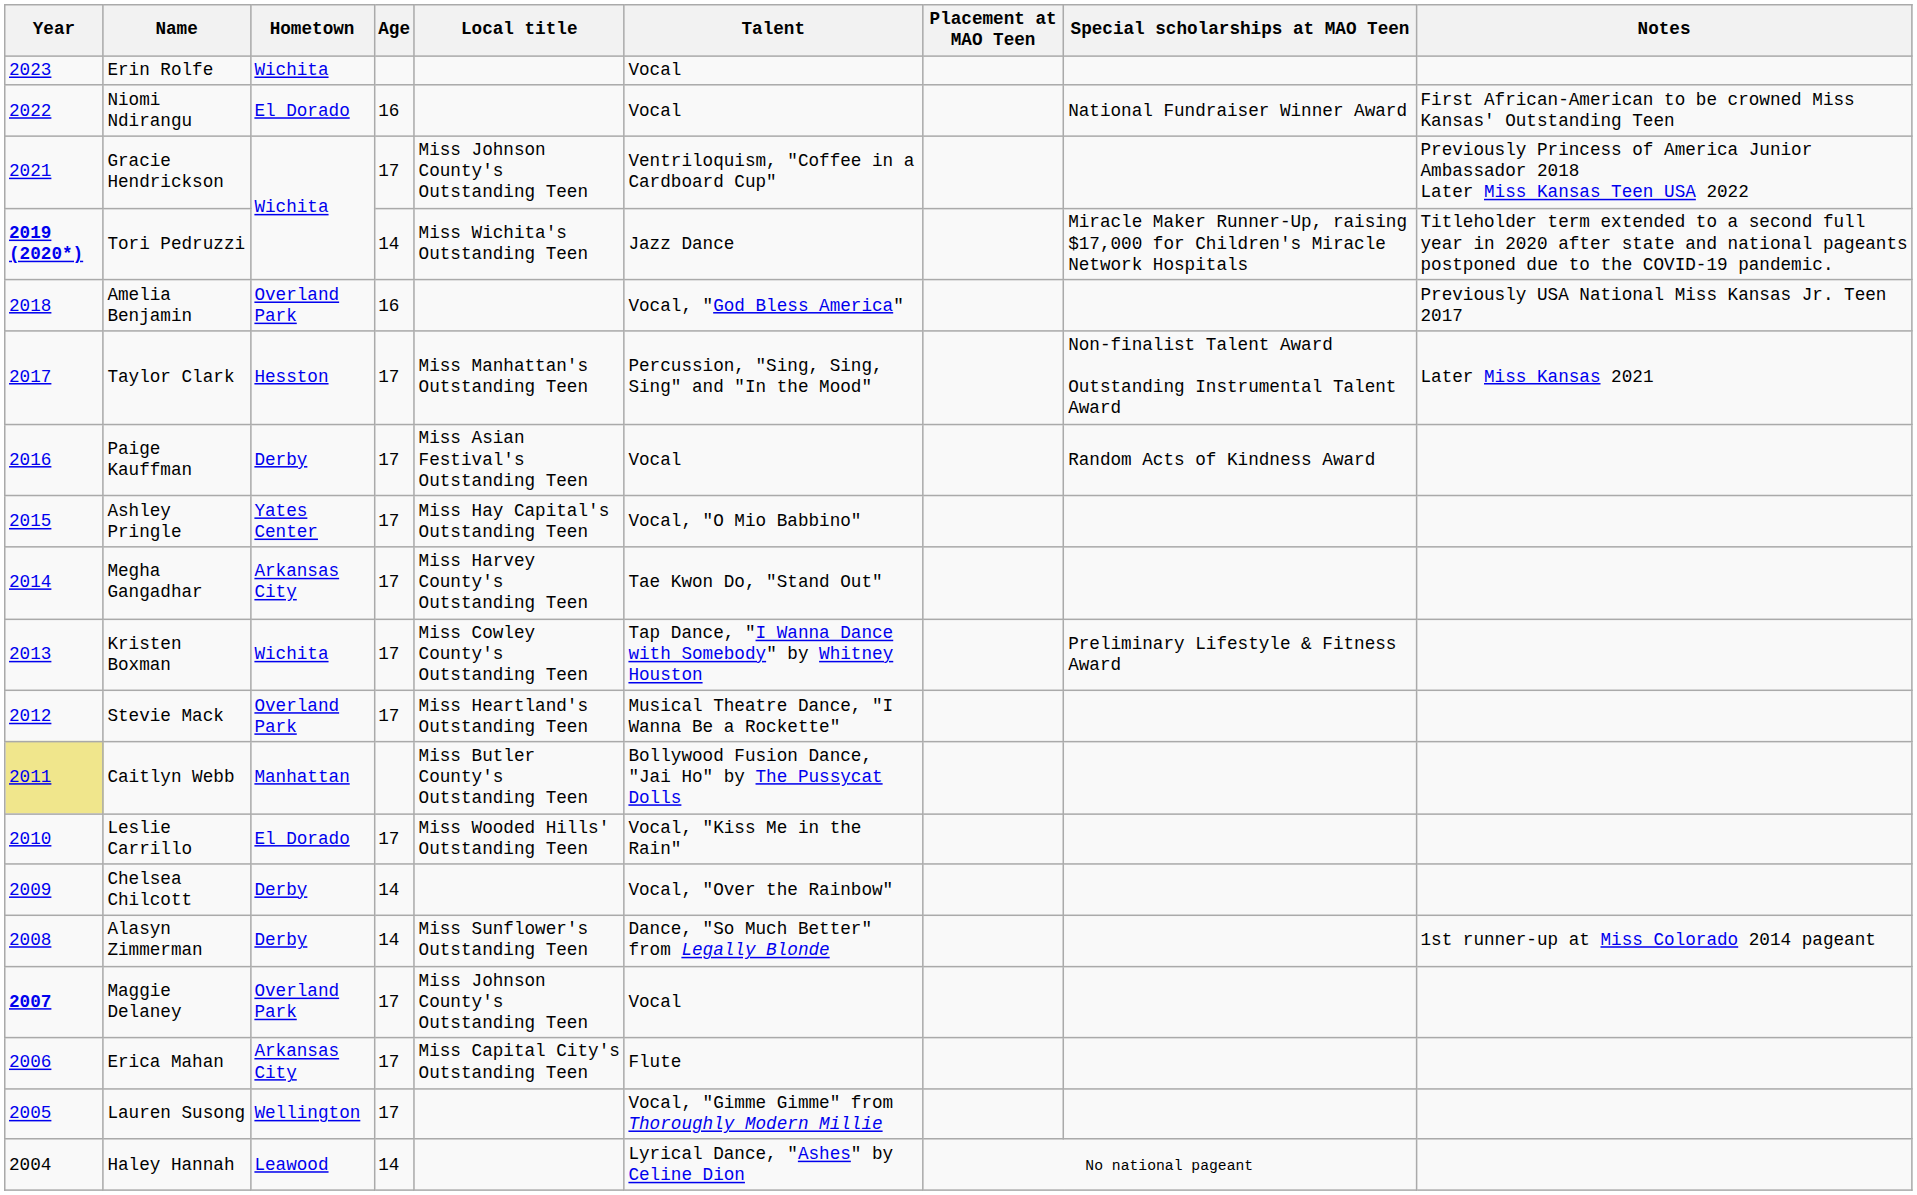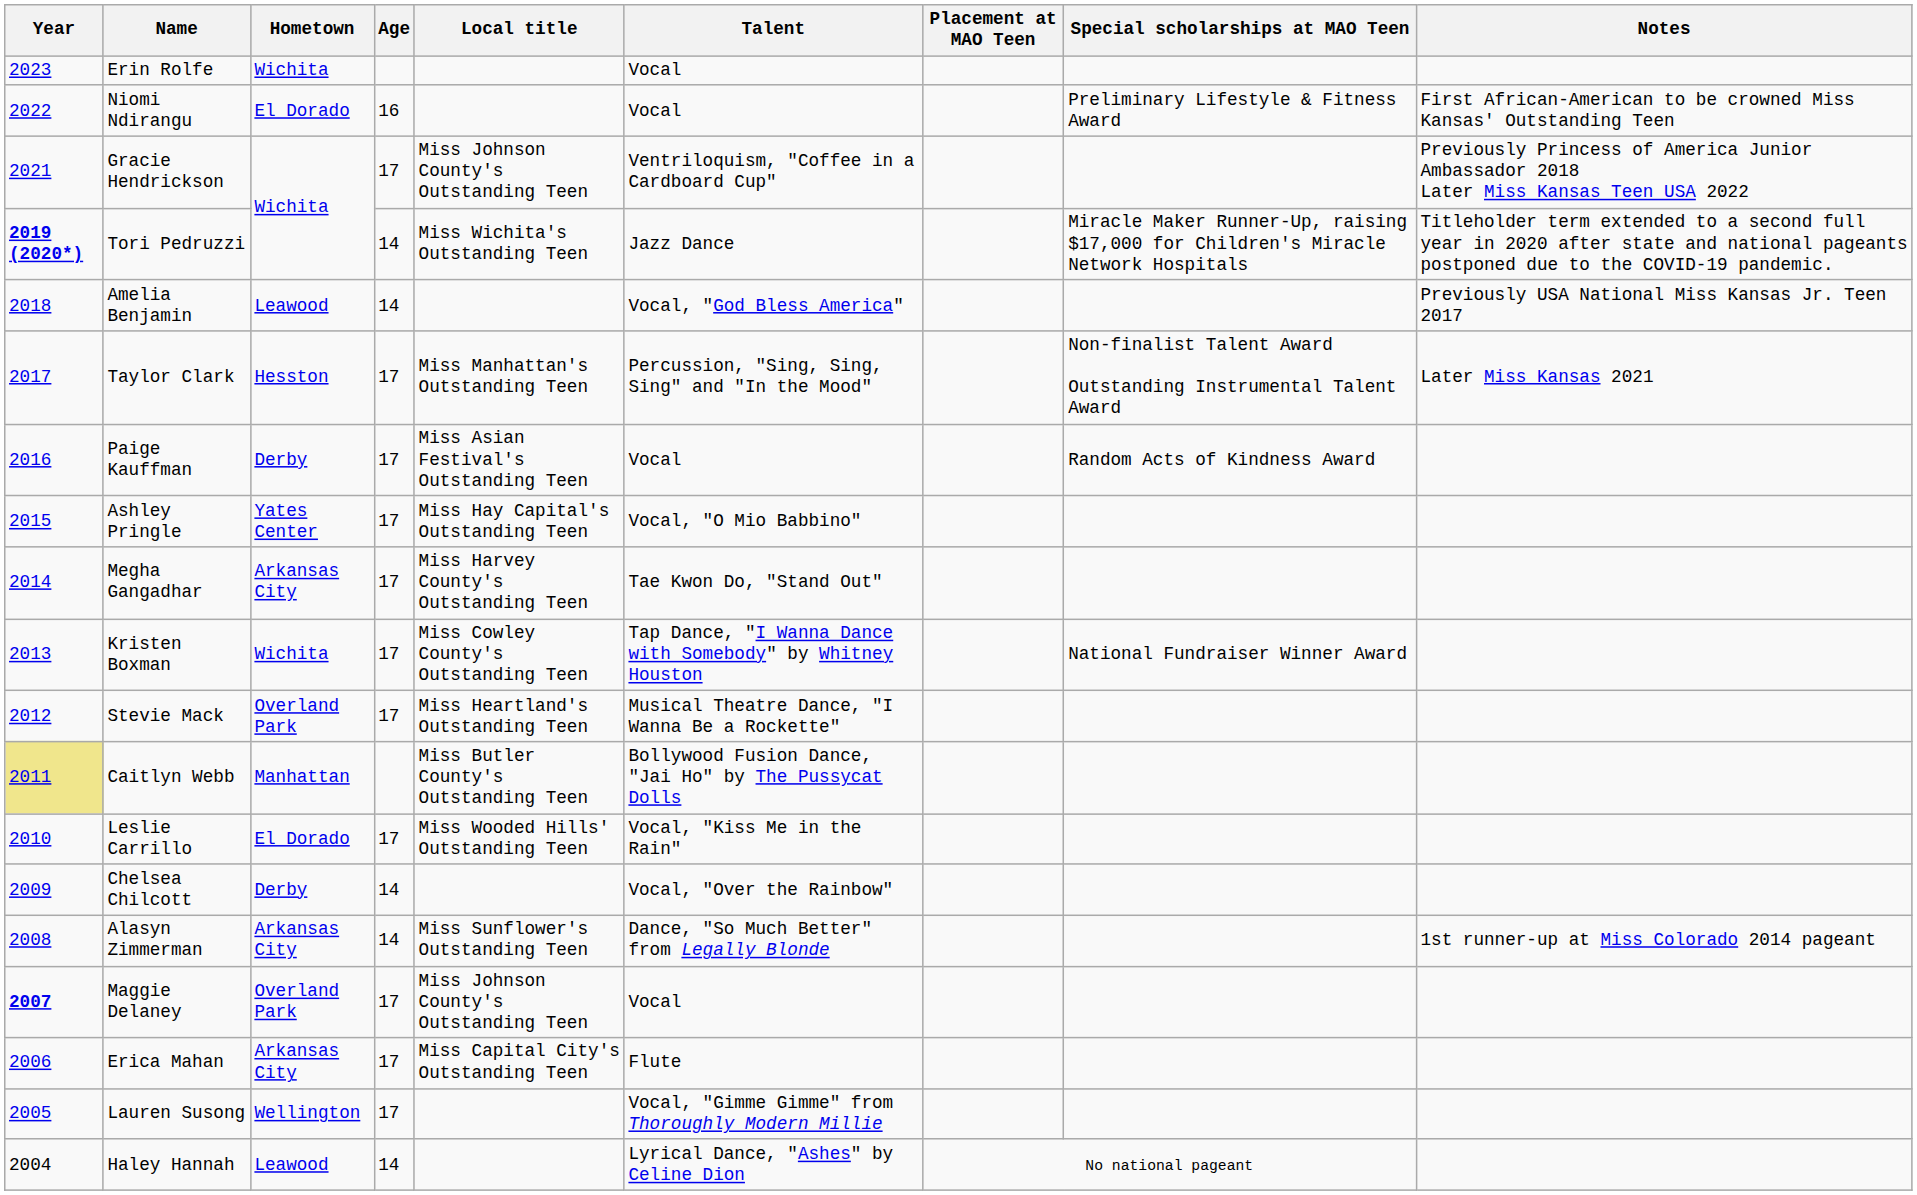Niomi Ndirangu | Special scholarships at MAO Teen: National Fundraiser Winner Award -> Preliminary Lifestyle & Fitness Award
Amelia Benjamin | Hometown: Overland Park -> Leawood
Amelia Benjamin | Age: 16 -> 14
Kristen Boxman | Special scholarships at MAO Teen: Preliminary Lifestyle & Fitness Award -> National Fundraiser Winner Award
Alasyn Zimmerman | Hometown: Derby -> Arkansas City
